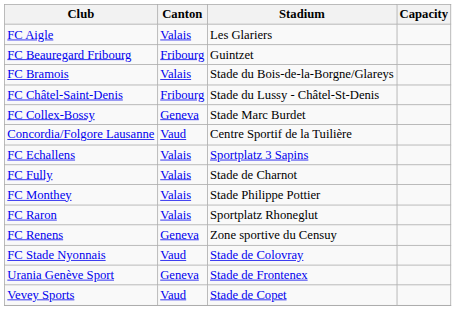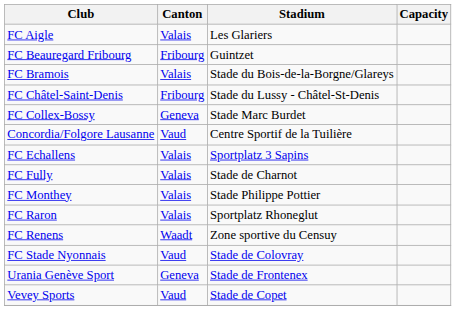FC Renens | Canton: Geneva -> Waadt
